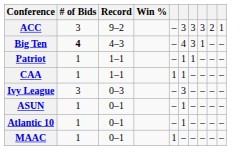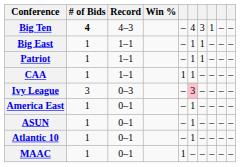- row: ACC | 3 | 9–2 | – | 3 | 3 | 3 | 2 | 1
+ row: Big East | 1 | 1–1 | – | 1 | 1 | – | – | –
Ivy League | column 6: no background -> pink background
+ row: America East | 1 | 0–1 | – | 1 | – | – | – | –
